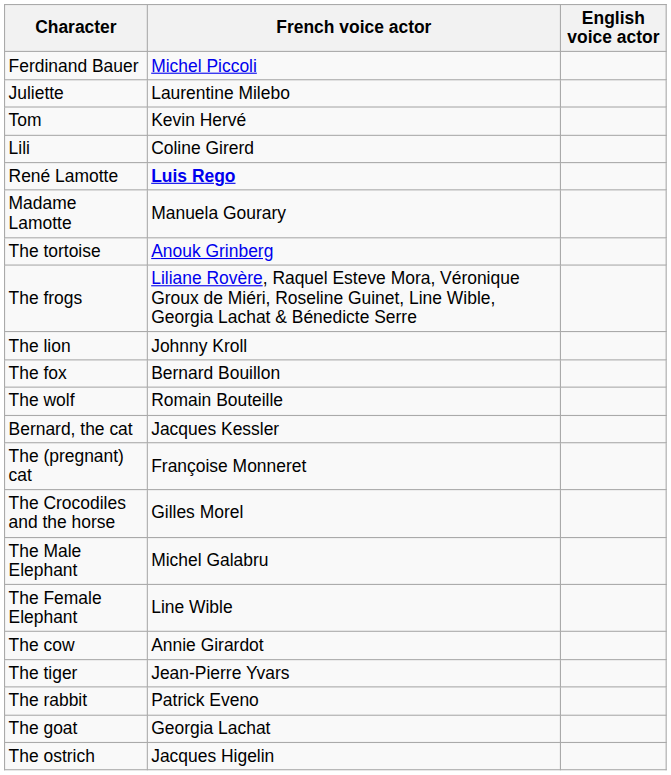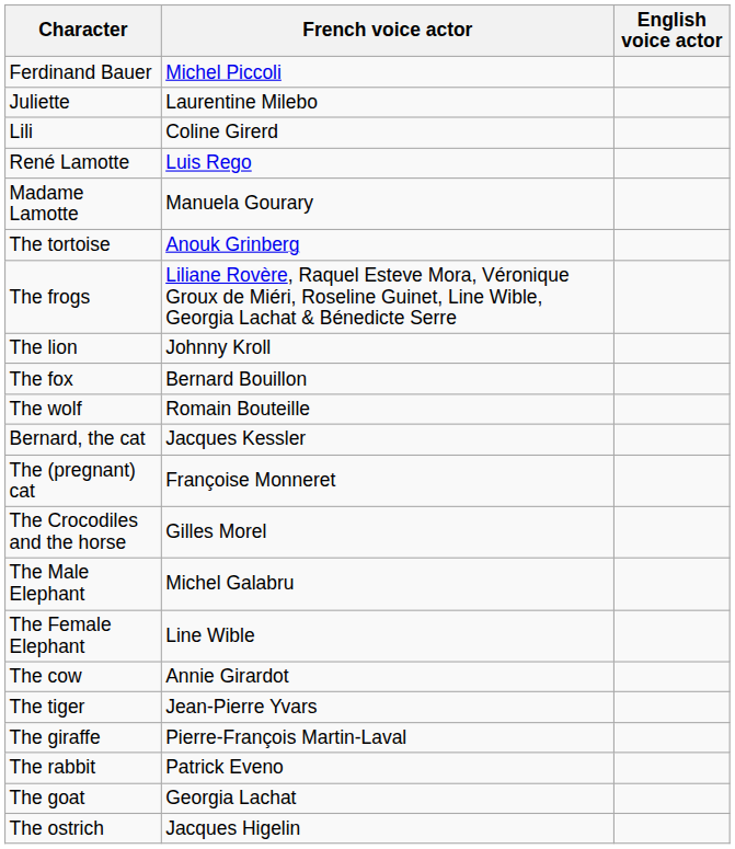- row: Tom | Kevin Hervé
René Lamotte | French voice actor: bold -> normal
+ row: The giraffe | Pierre-François Martin-Laval
